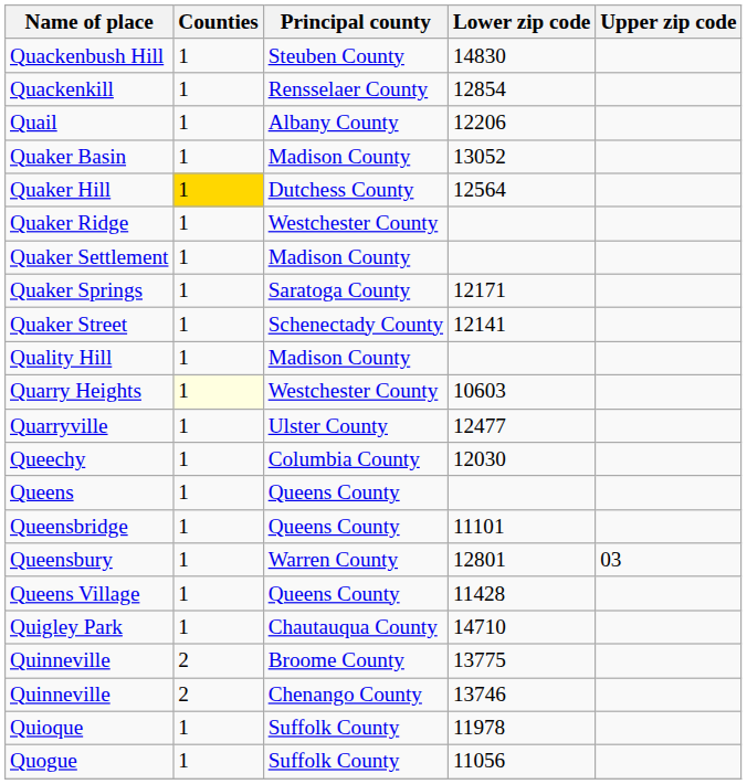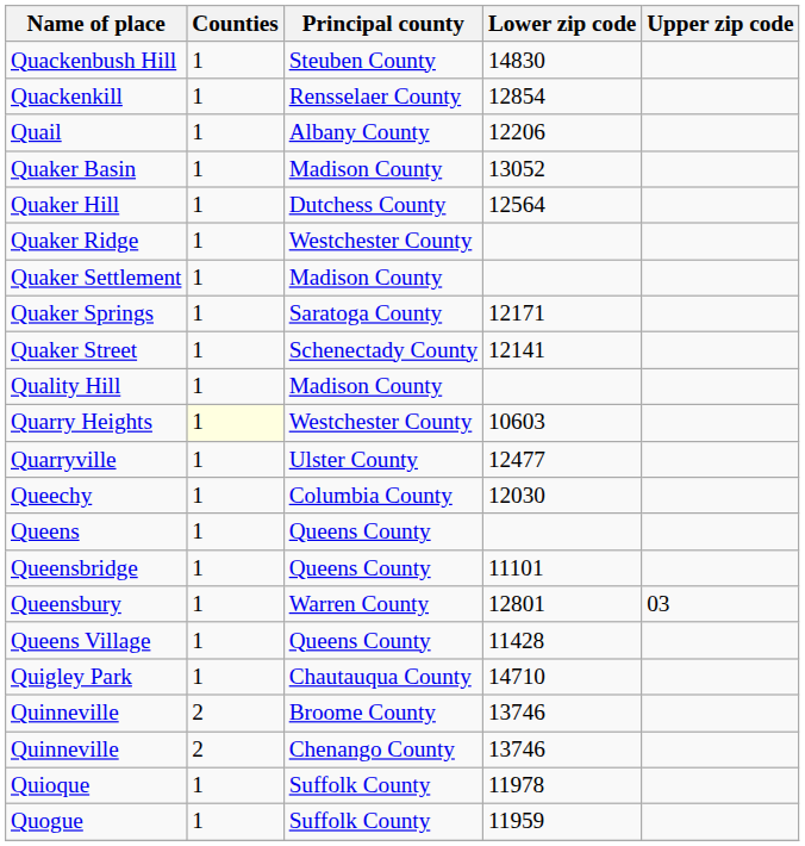Quaker Hill | Counties: gold background -> no background
Quinneville / Broome County | Lower zip code: 13775 -> 13746
Quogue | Lower zip code: 11056 -> 11959
